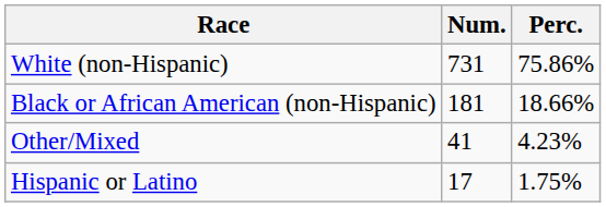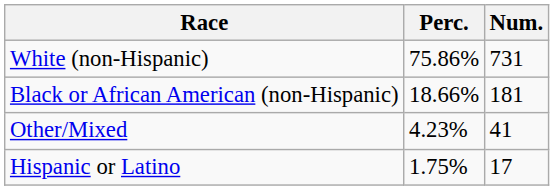columns swapped: Num. <-> Perc.
